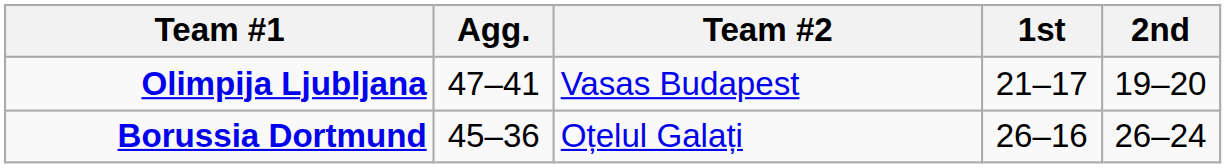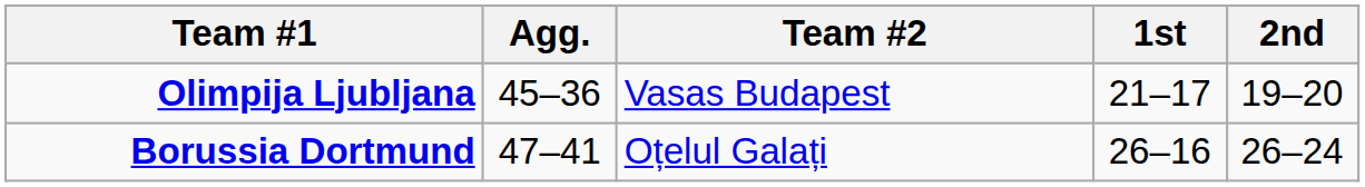Olimpija Ljubljana | Agg.: 47–41 -> 45–36
Borussia Dortmund | Agg.: 45–36 -> 47–41
